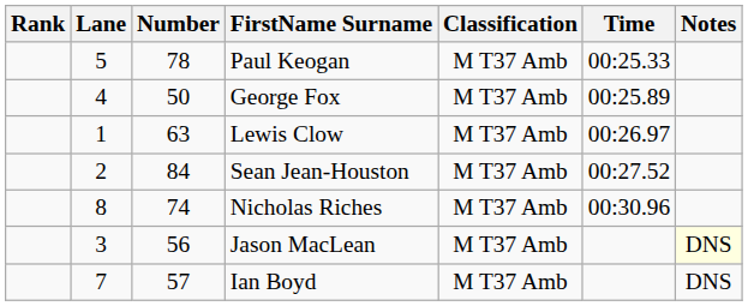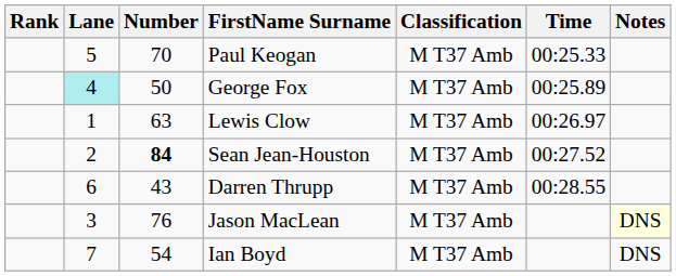Paul Keogan | Number: 78 -> 70
George Fox | Lane: no background -> paleturquoise background
Sean Jean-Houston | Number: normal -> bold
+ row: 6 | 43 | Darren Thrupp | M T37 Amb | 00:28.55
- row: 8 | 74 | Nicholas Riches | M T37 Amb | 00:30.96
Jason MacLean | Number: 56 -> 76
Ian Boyd | Number: 57 -> 54
